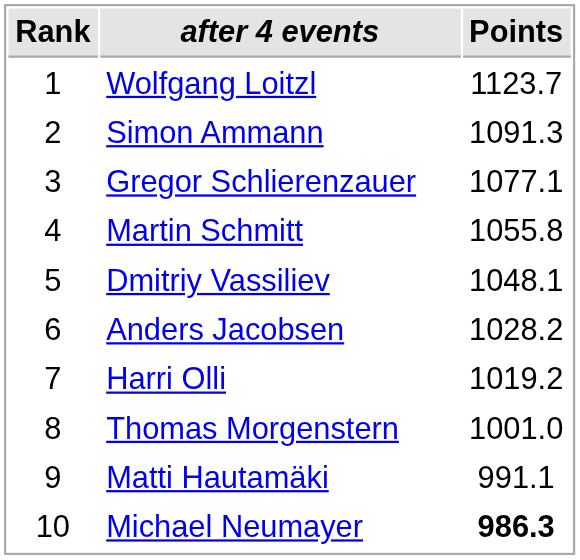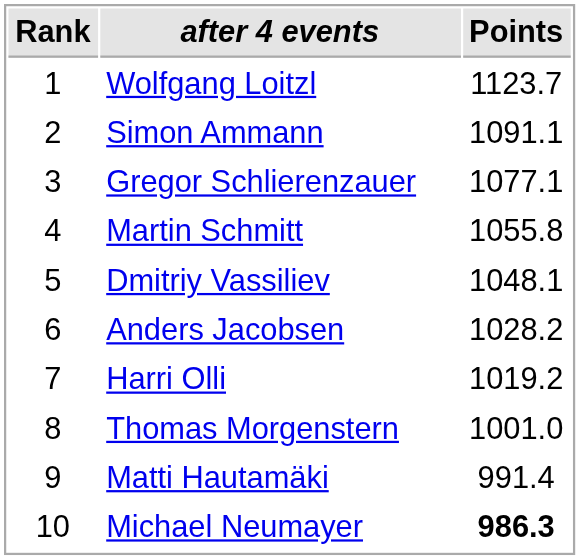Simon Ammann | Points: 1091.3 -> 1091.1
Matti Hautamäki | Points: 991.1 -> 991.4
